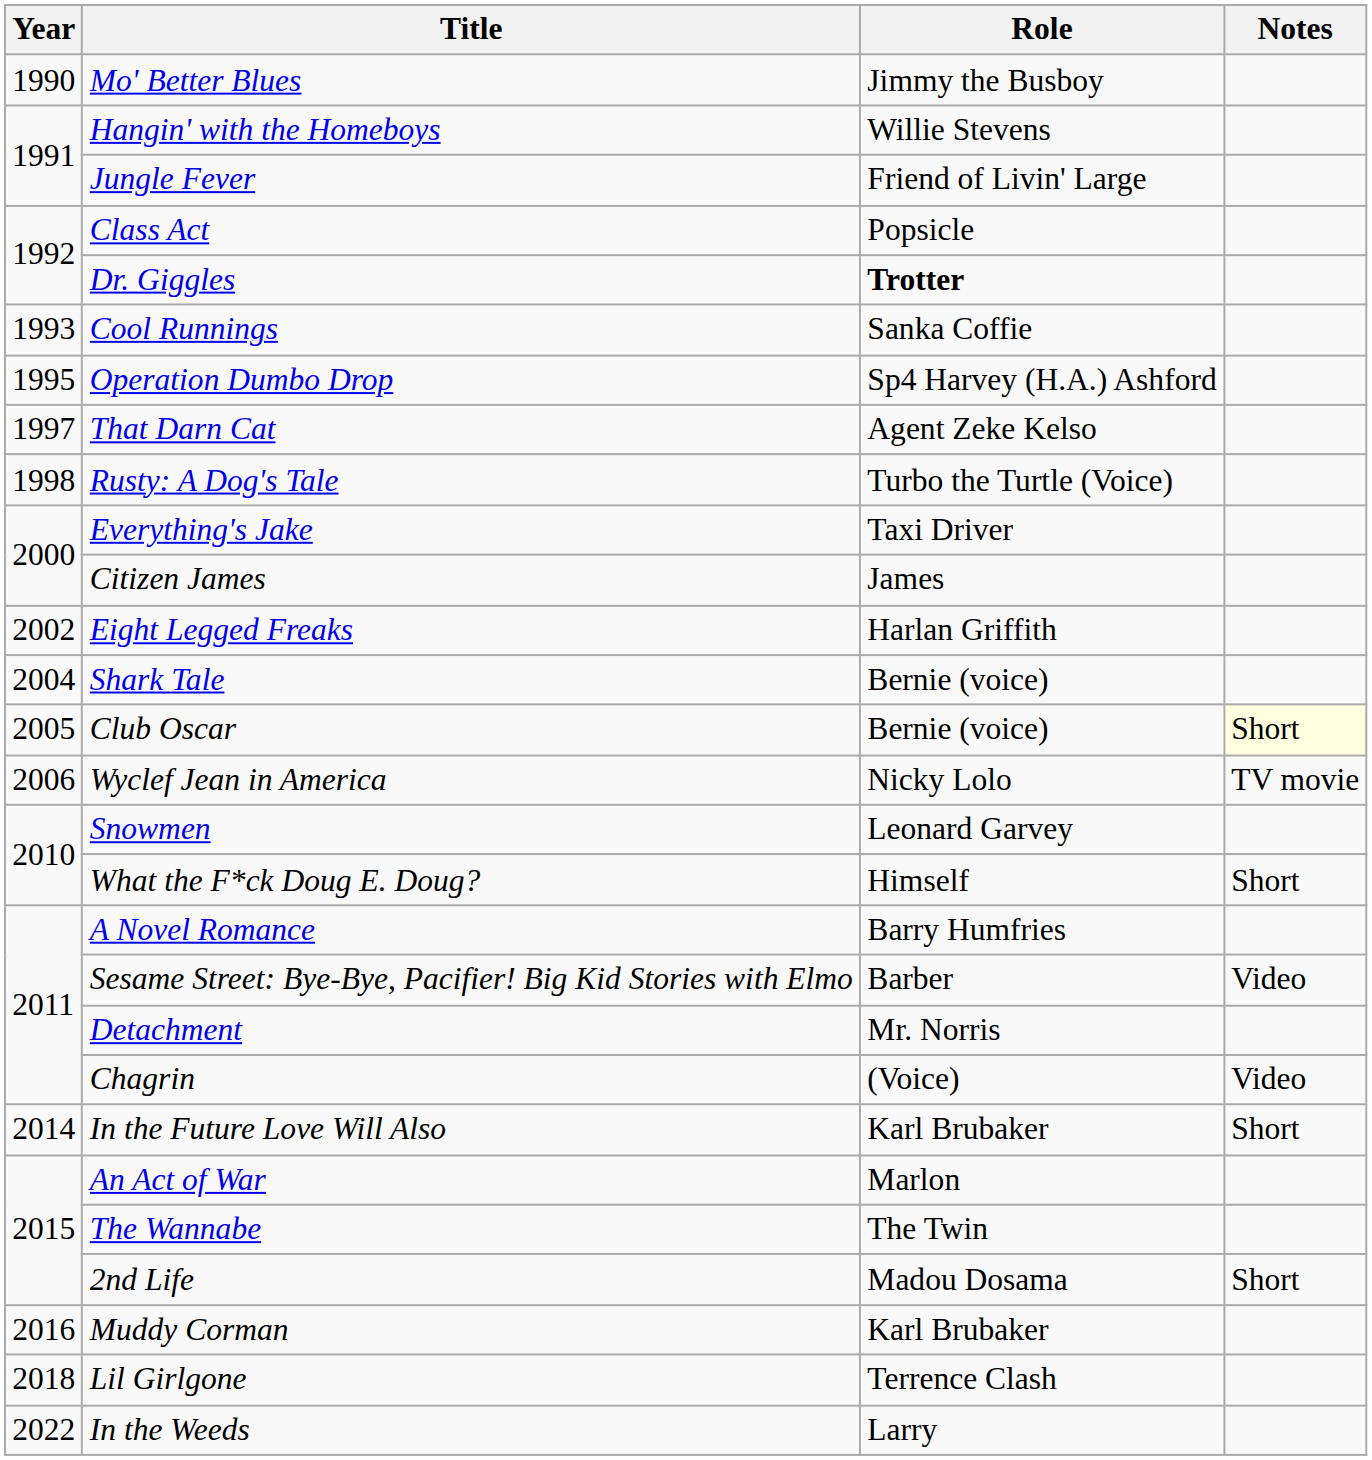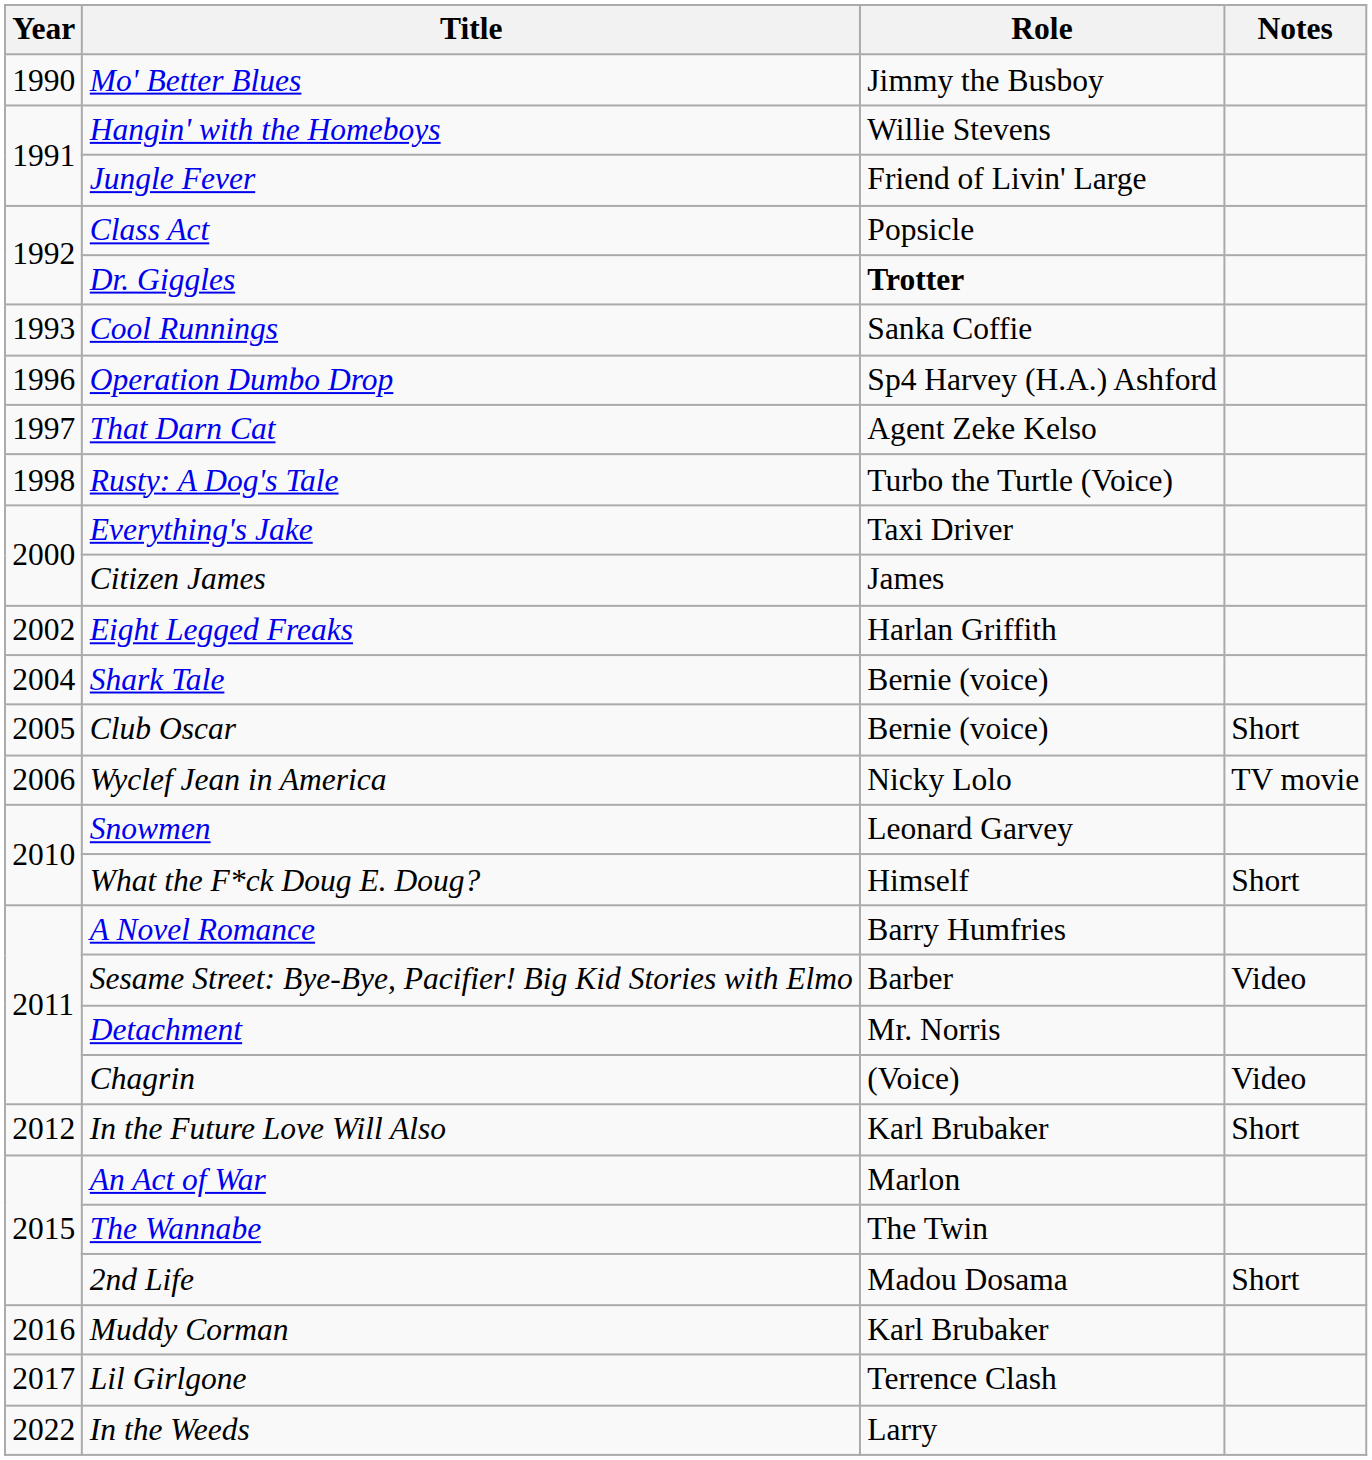Operation Dumbo Drop | Year: 1995 -> 1996
Club Oscar | Notes: lightyellow background -> no background
In the Future Love Will Also | Year: 2014 -> 2012
Lil Girlgone | Year: 2018 -> 2017
